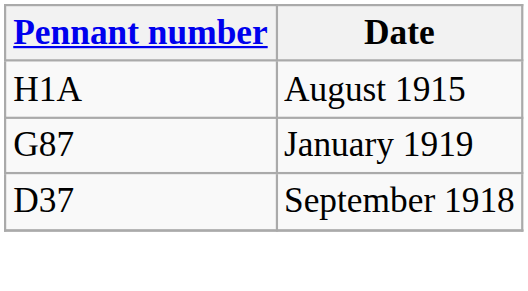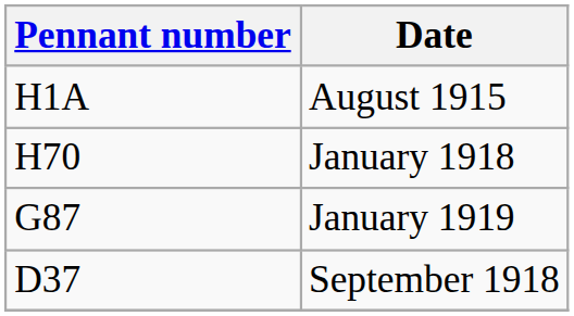+ row: H70 | January 1918
